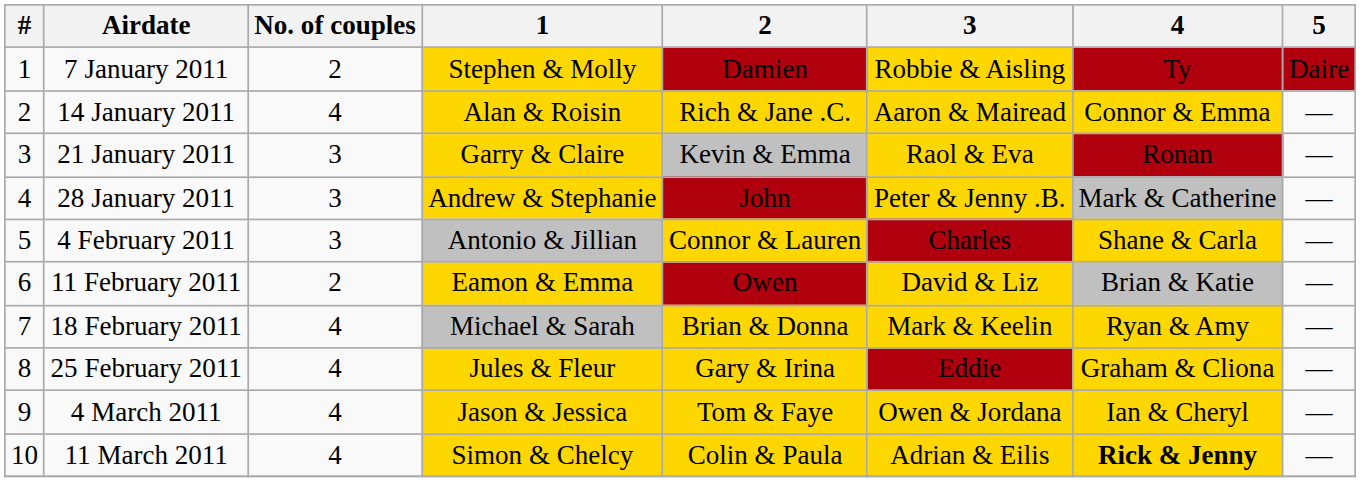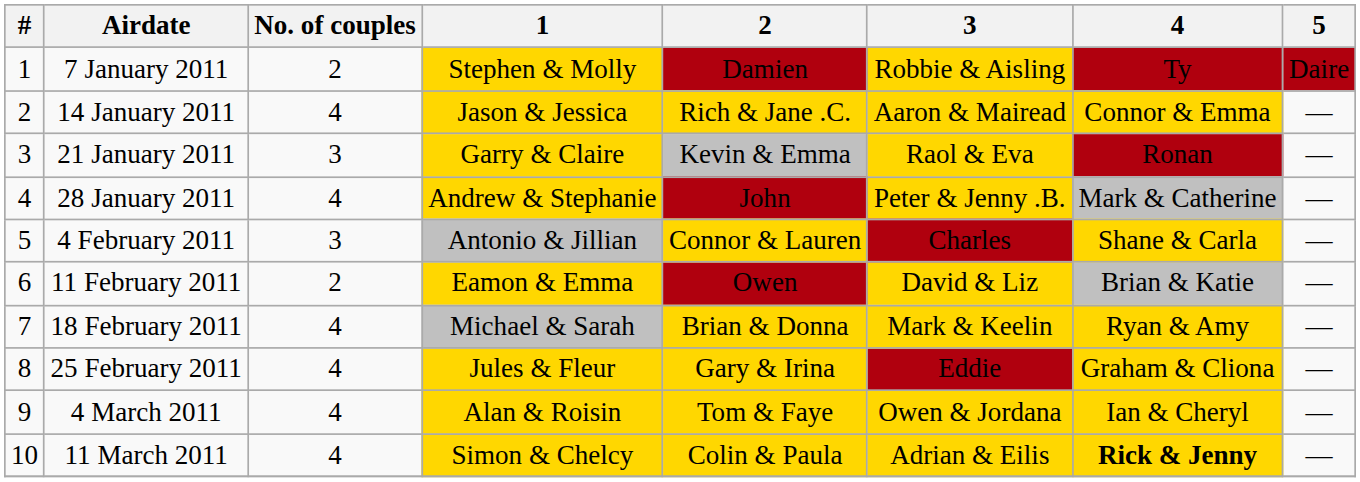14 January 2011 | 1: Alan & Roisin -> Jason & Jessica
28 January 2011 | No. of couples: 3 -> 4
4 March 2011 | 1: Jason & Jessica -> Alan & Roisin
